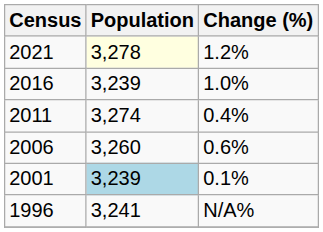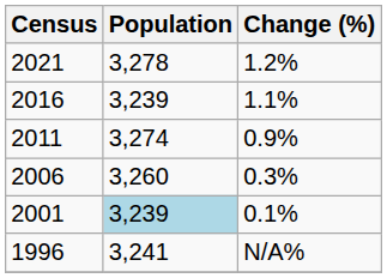2021 | Population: lightyellow background -> no background
2016 | Change (%): 1.0% -> 1.1%
2011 | Change (%): 0.4% -> 0.9%
2006 | Change (%): 0.6% -> 0.3%
